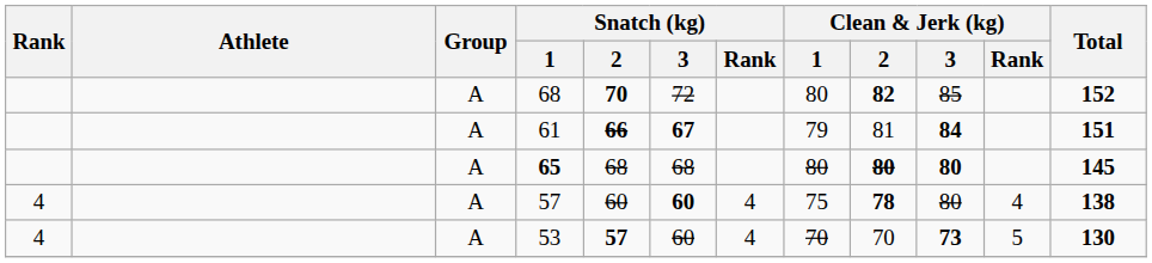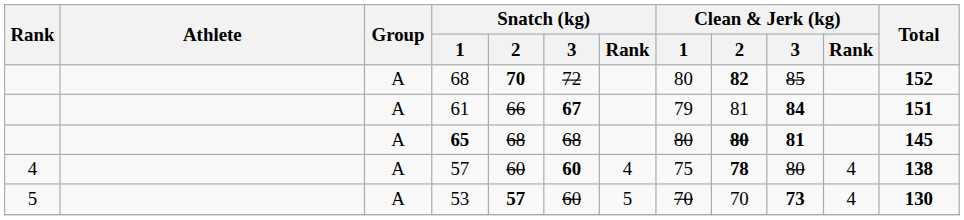61 | Snatch (kg) / 2: bold -> normal
65 | Clean & Jerk (kg) / 3: 80 -> 81
53 | Rank: 4 -> 5
53 | Snatch (kg) / Rank: 4 -> 5
53 | Clean & Jerk (kg) / Rank: 5 -> 4
